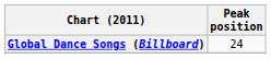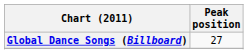Global Dance Songs (Billboard) | Peak position: 24 -> 27
